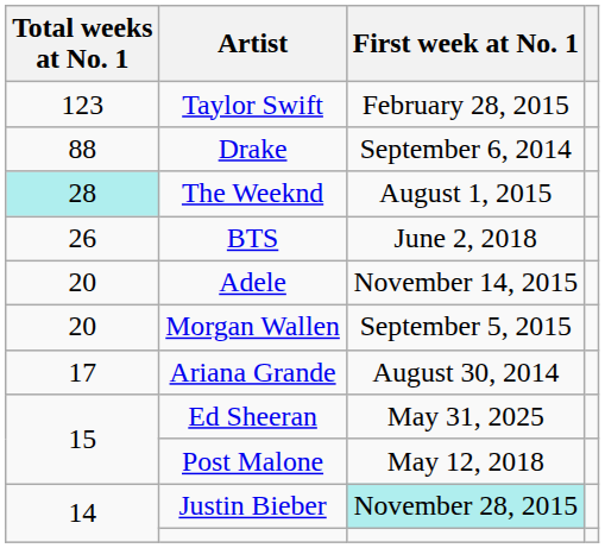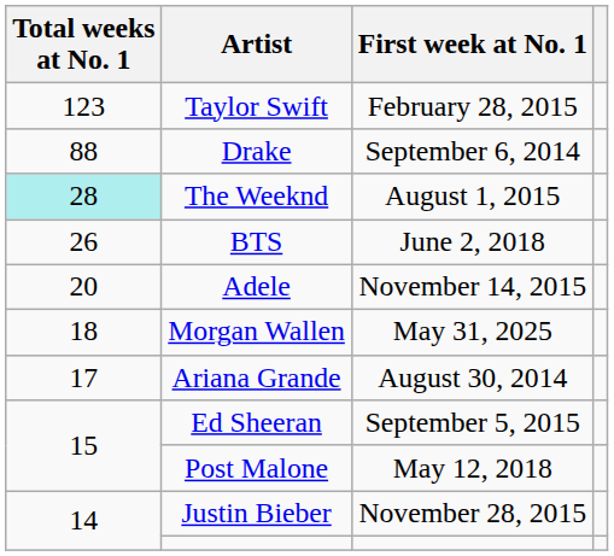Morgan Wallen | Total weeks at No. 1: 20 -> 18
Morgan Wallen | First week at No. 1: September 5, 2015 -> May 31, 2025
Ed Sheeran | First week at No. 1: May 31, 2025 -> September 5, 2015
Justin Bieber | First week at No. 1: paleturquoise background -> no background
